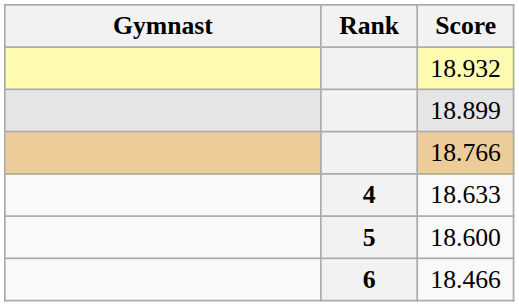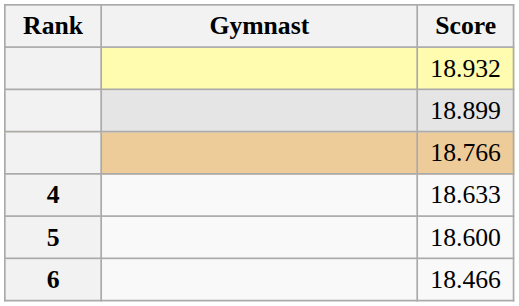columns swapped: Rank <-> Gymnast
